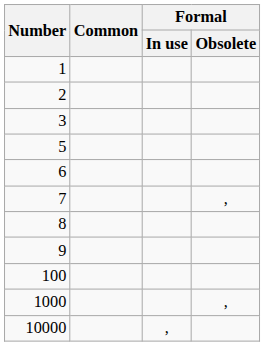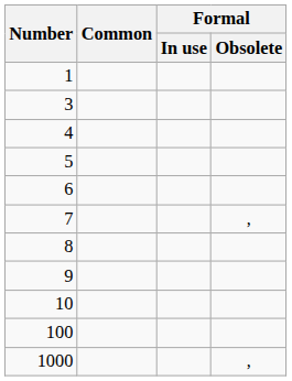- row: 2
+ row: 4
+ row: 10
- row: 10000 | ,
